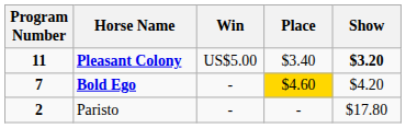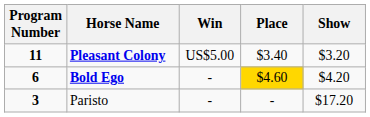Pleasant Colony | Show: bold -> normal
Bold Ego | Program Number: 7 -> 6
Paristo | Program Number: 2 -> 3
Paristo | Show: $17.80 -> $17.20
